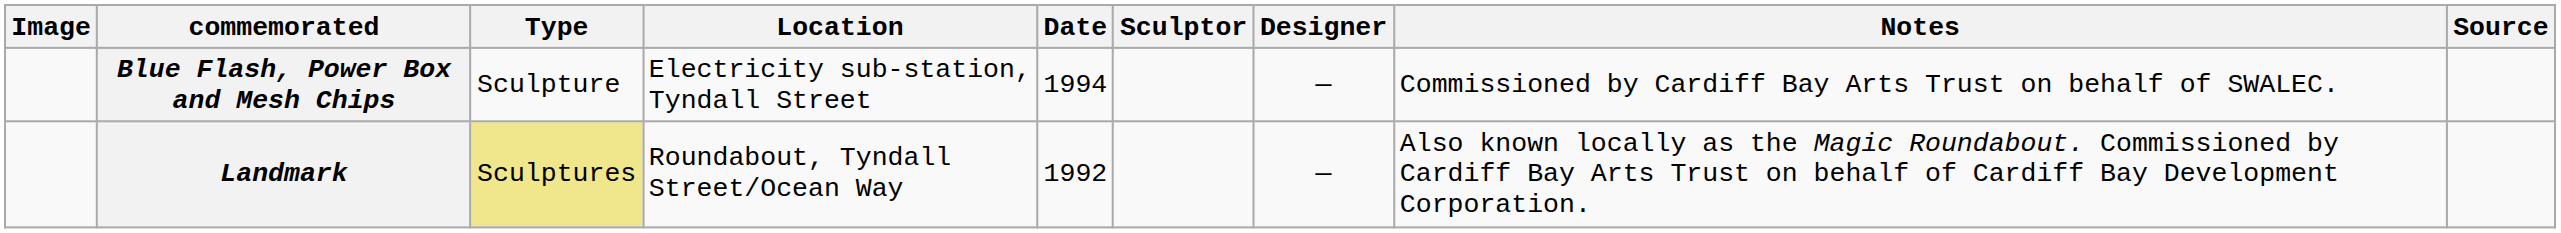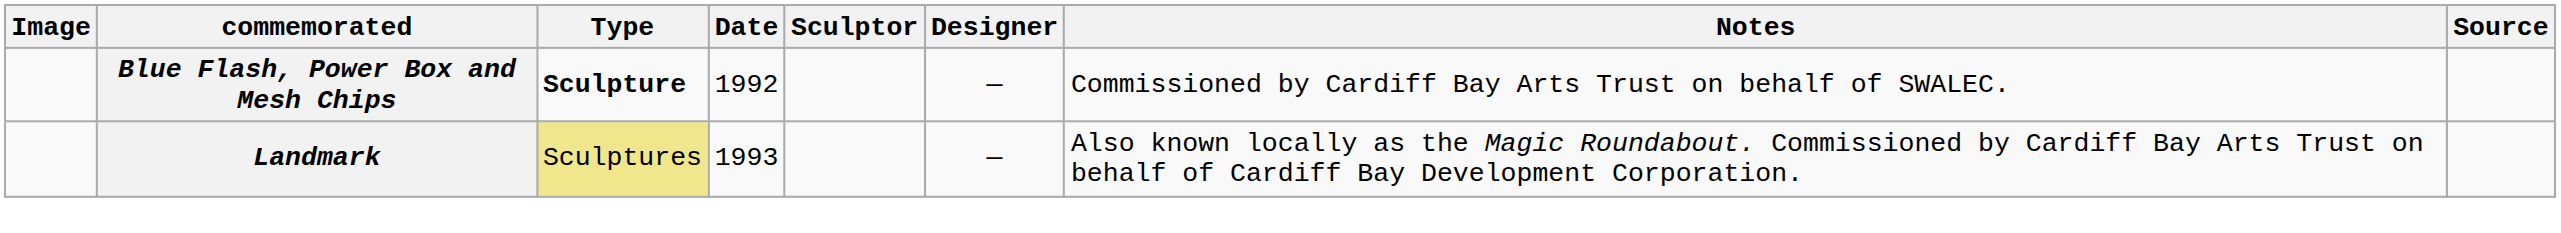- column: Location | Electricity sub-station, Tyndall Street | Roundabout, Tyndall Street/Ocean Way
Blue Flash, Power Box and Mesh Chips | Type: normal -> bold
Blue Flash, Power Box and Mesh Chips | Date: 1994 -> 1992
Landmark | Date: 1992 -> 1993
